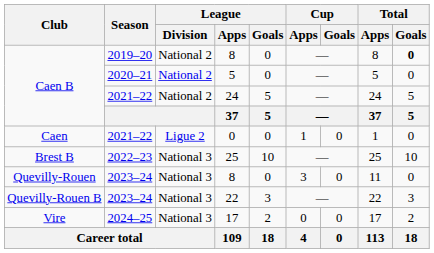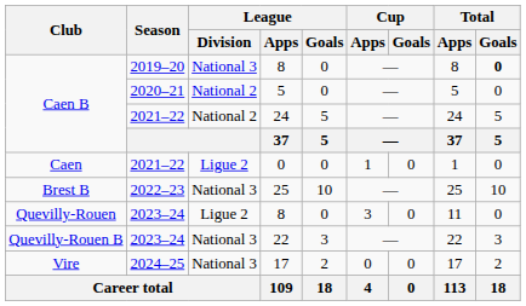Caen B / 8 | League / Division: National 2 -> National 3
Quevilly-Rouen / 8 | League / Division: National 3 -> Ligue 2
